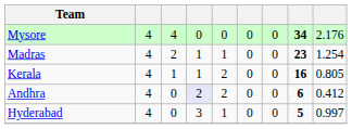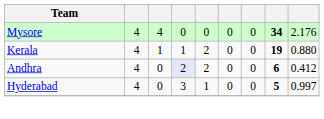- row: Madras | 4 | 2 | 1 | 1 | 0 | 0 | 23 | 1.254
Kerala | column 8: 16 -> 19
Kerala | column 9: 0.805 -> 0.880
